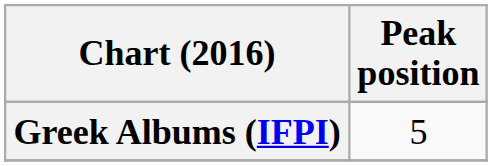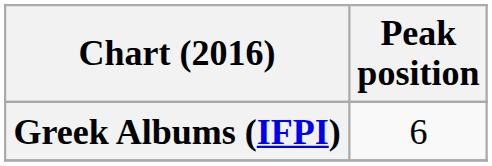Greek Albums (IFPI) | Peak position: 5 -> 6
